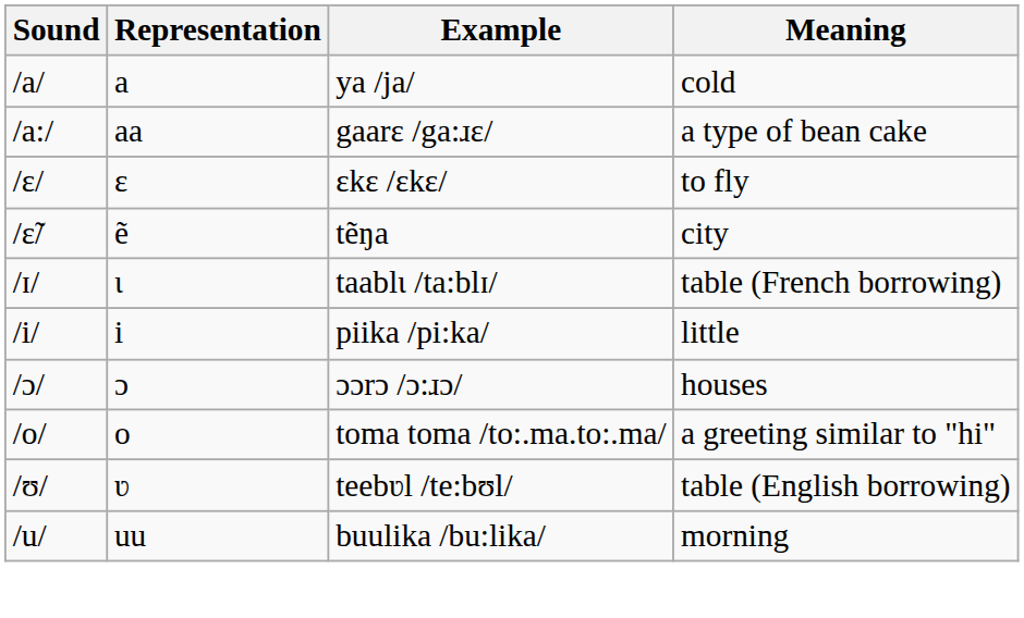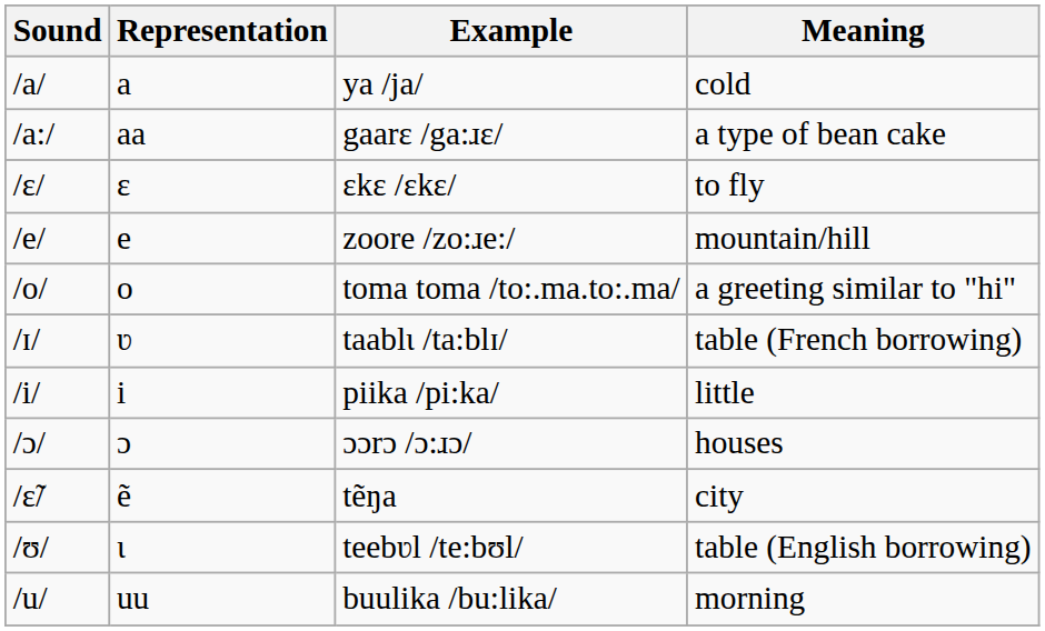+ row: /e/ | e | zoore /zo:ɹe:/ | mountain/hill
rows swapped: tẽŋa <-> toma toma /to:.ma.to:.ma/
taablɩ /ta:blɪ/ | Representation: ɩ -> ʋ
teebʋl /te:bʊl/ | Representation: ʋ -> ɩ
